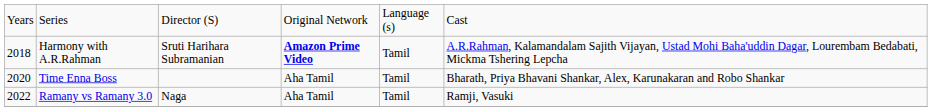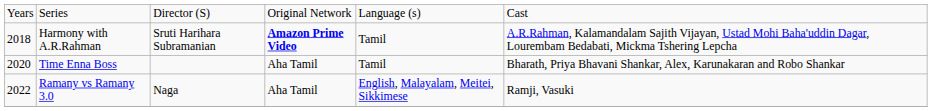Ramany vs Ramany 3.0 | column 5: Tamil -> English, Malayalam, Meitei, Sikkimese
